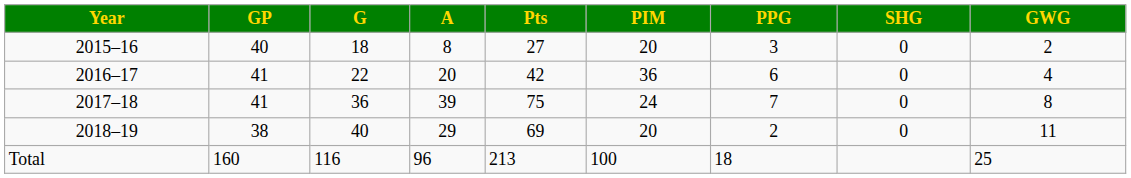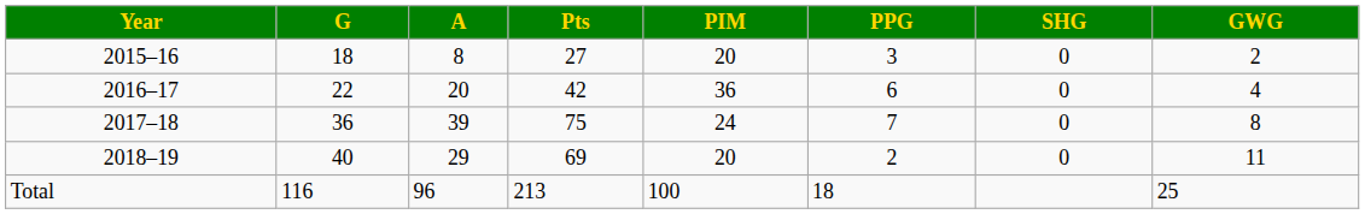- column: GP | 40 | 41 | 41 | 38 | 160
